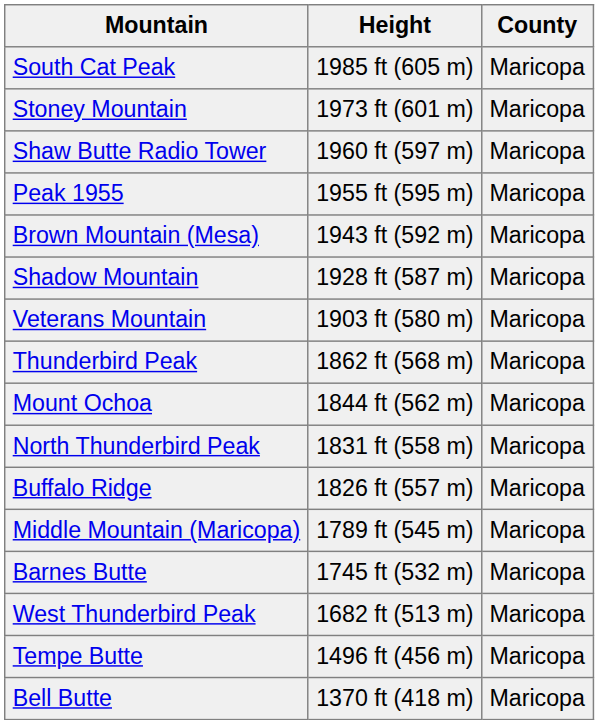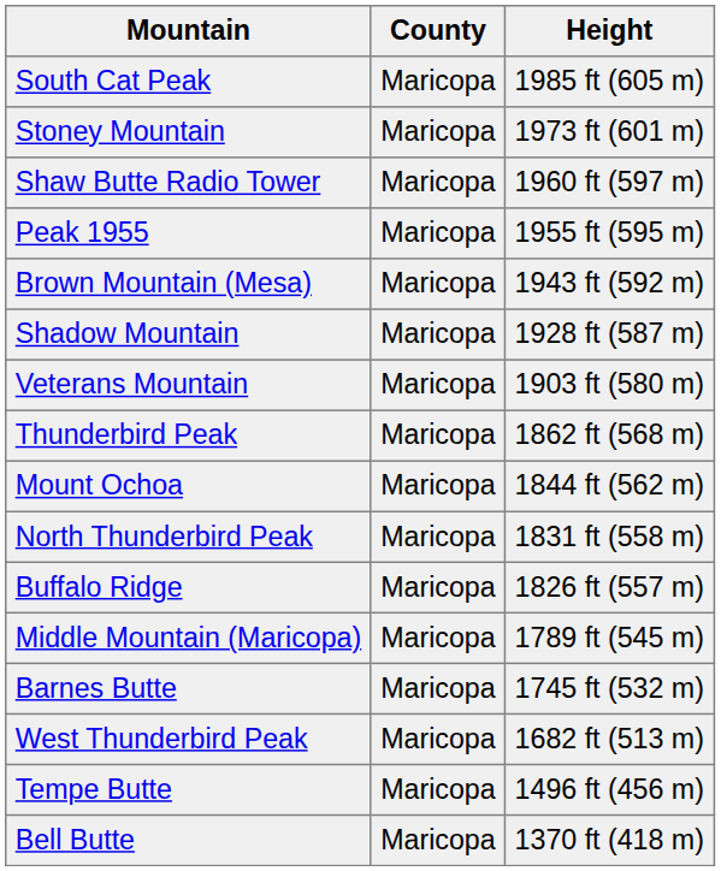columns swapped: County <-> Height
